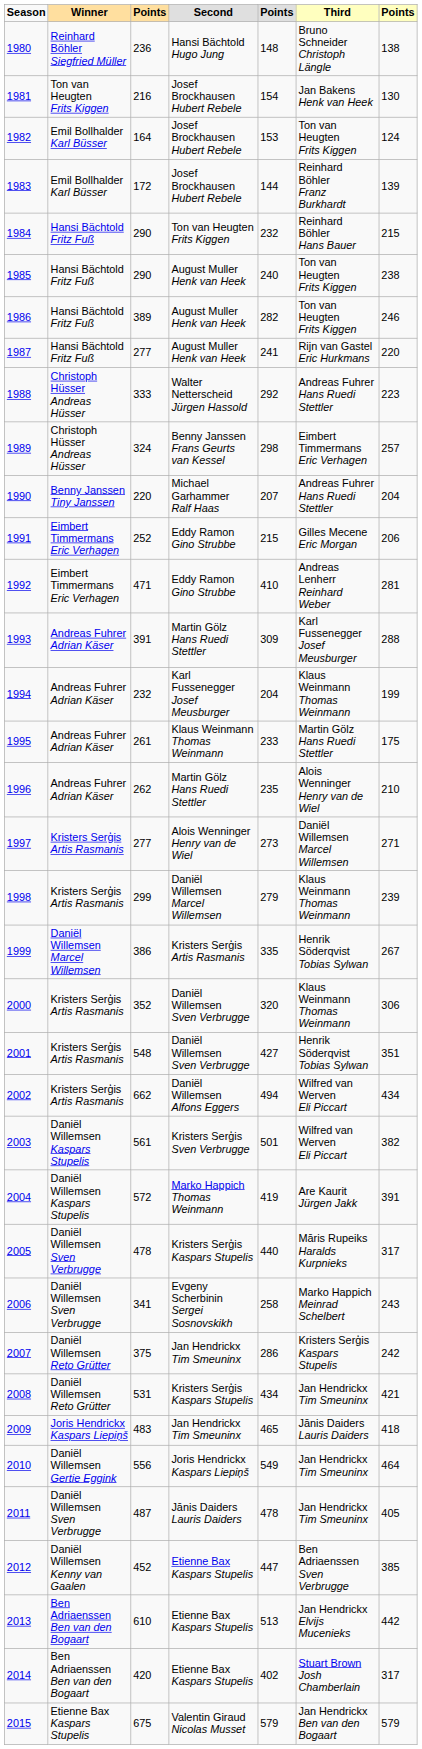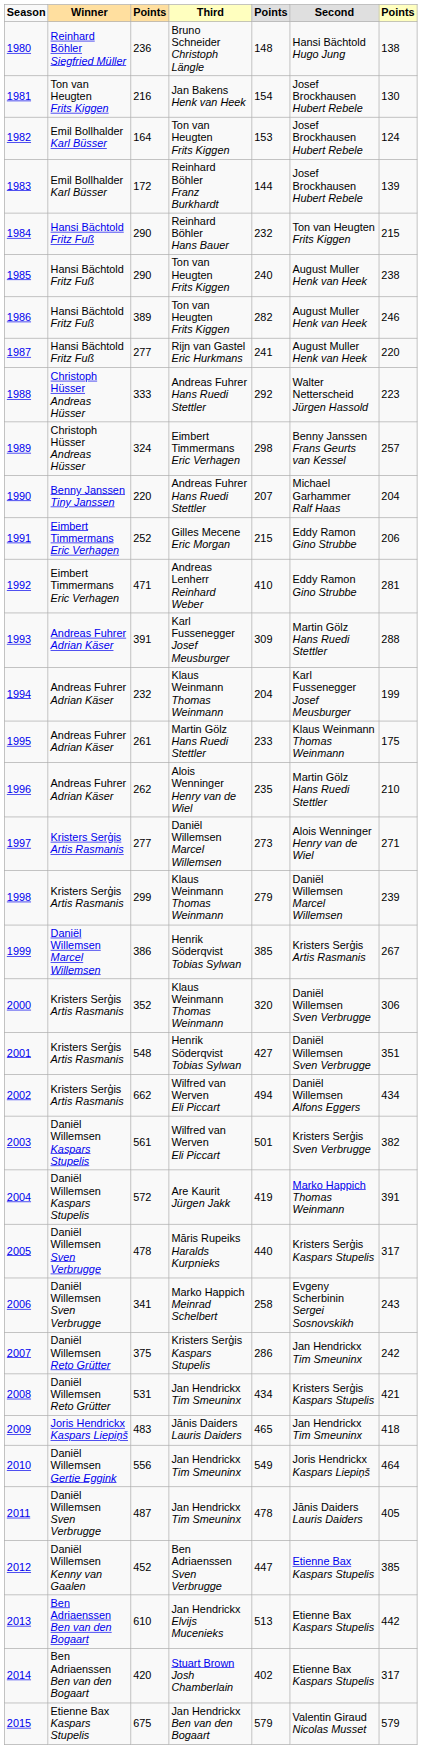columns swapped: Second <-> Third
1999 | column 5: 335 -> 385
